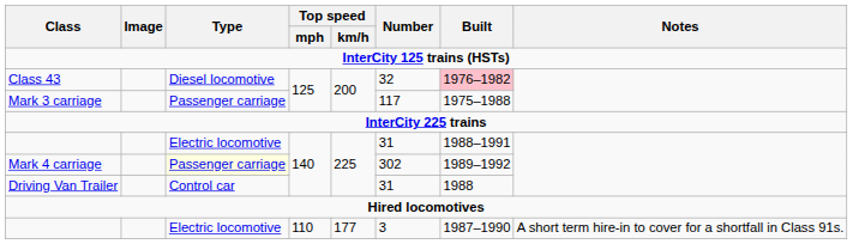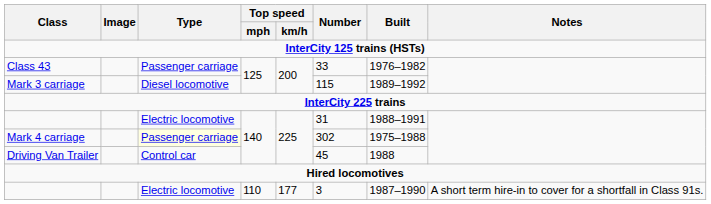Class 43 | Type: Diesel locomotive -> Passenger carriage
Class 43 | Number: 32 -> 33
Class 43 | Built: pink background -> no background
Mark 3 carriage | Type: Passenger carriage -> Diesel locomotive
Mark 3 carriage | Number: 117 -> 115
Mark 3 carriage | Built: 1975–1988 -> 1989–1992
Mark 4 carriage | Built: 1989–1992 -> 1975–1988
Driving Van Trailer | Number: 31 -> 45
